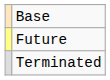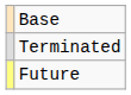rows swapped: Future <-> Terminated
